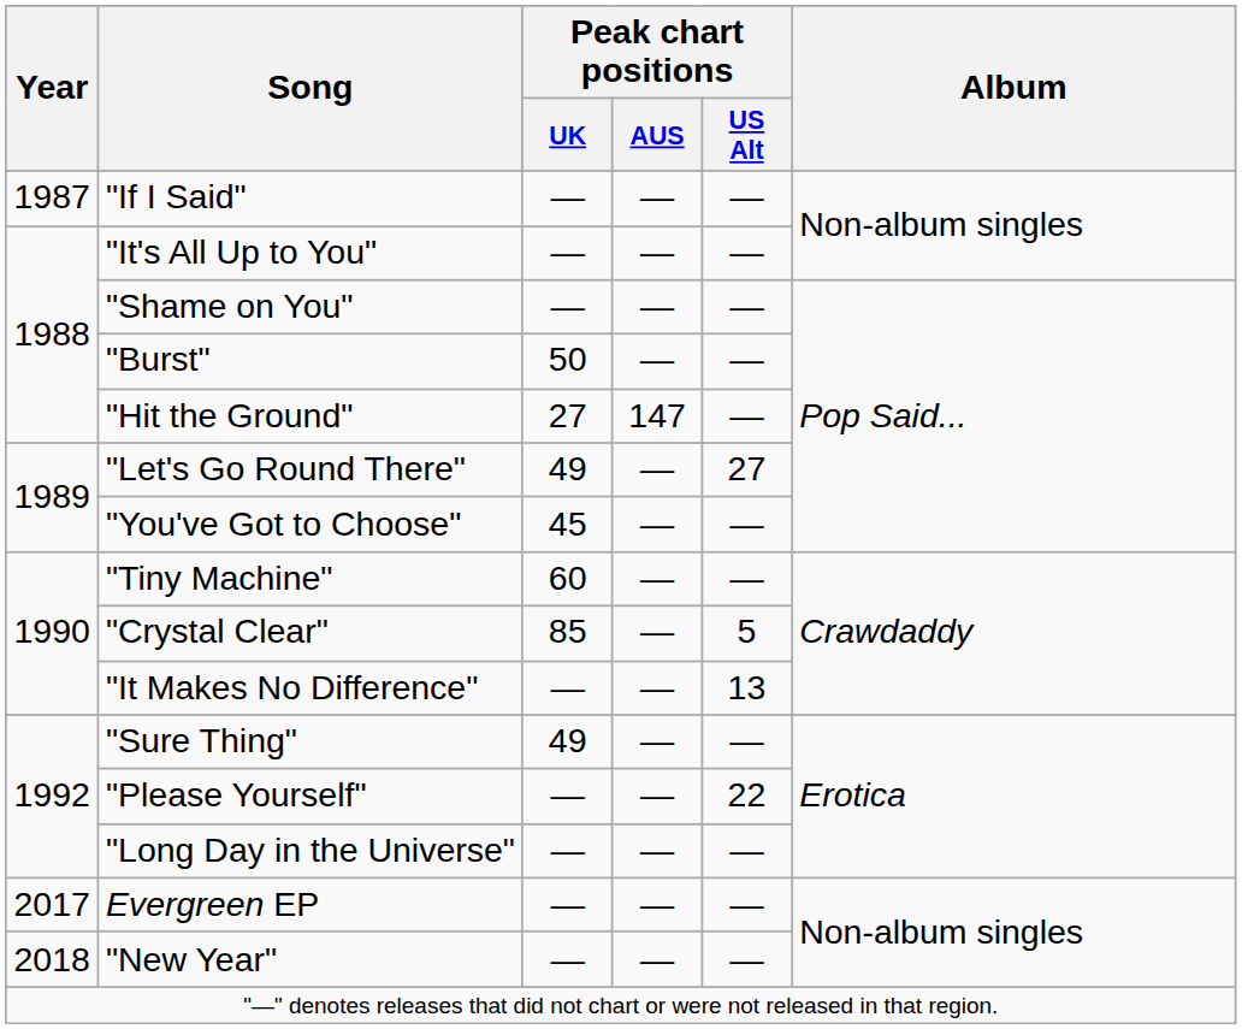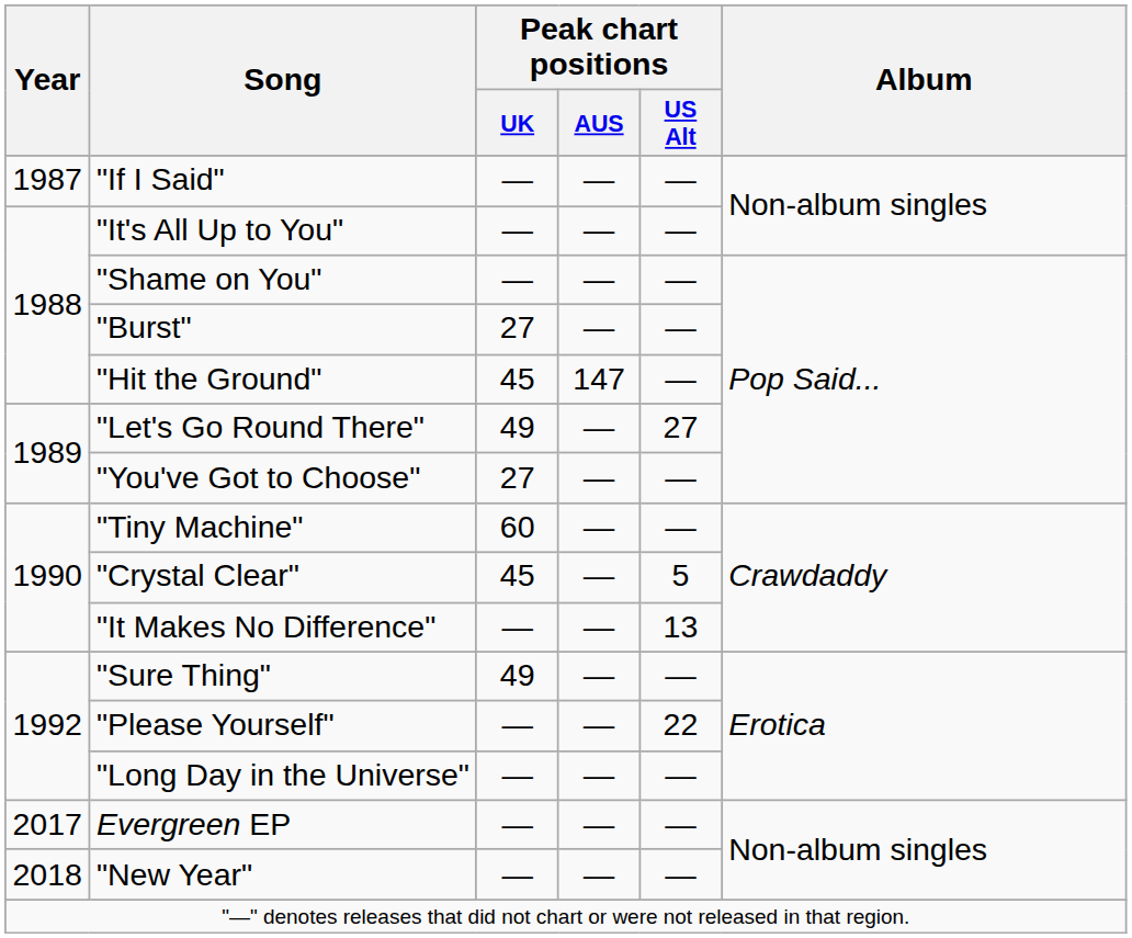"Burst" | Peak chart positions / UK: 50 -> 27
"Hit the Ground" | Peak chart positions / UK: 27 -> 45
"You've Got to Choose" | Peak chart positions / UK: 45 -> 27
"Crystal Clear" | Peak chart positions / UK: 85 -> 45
